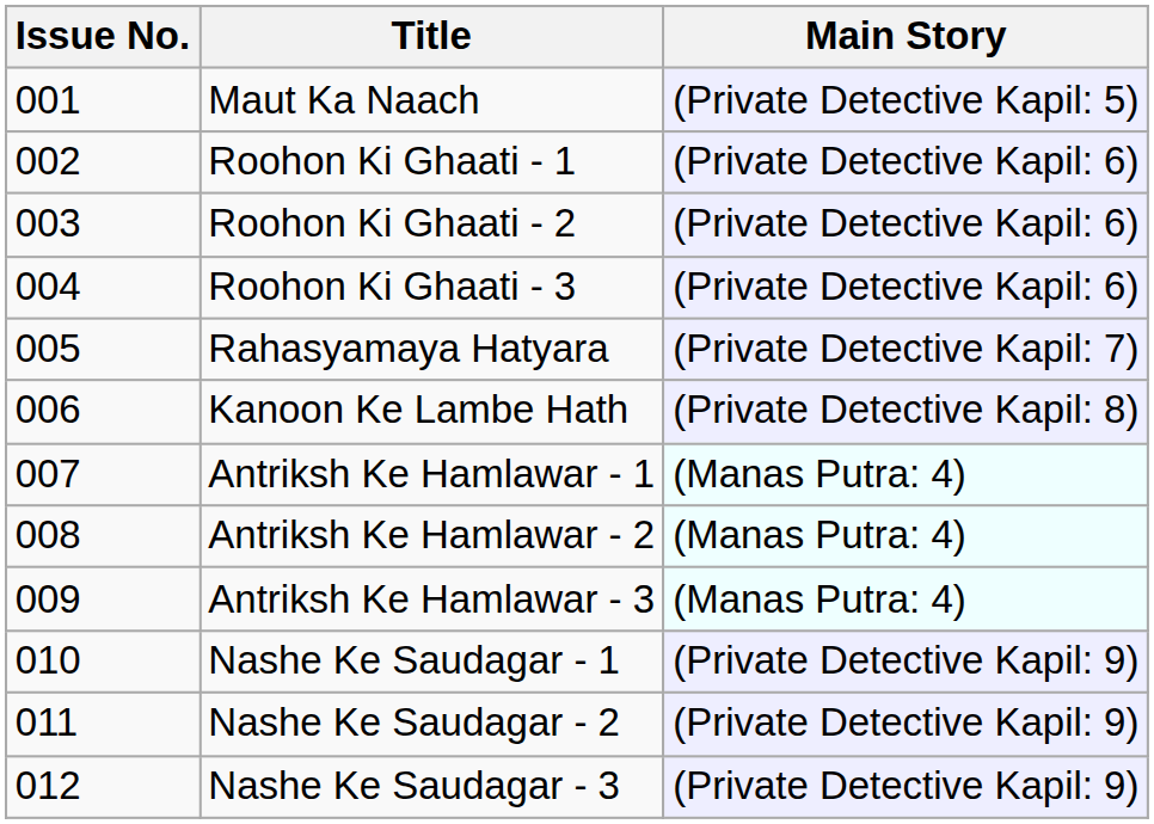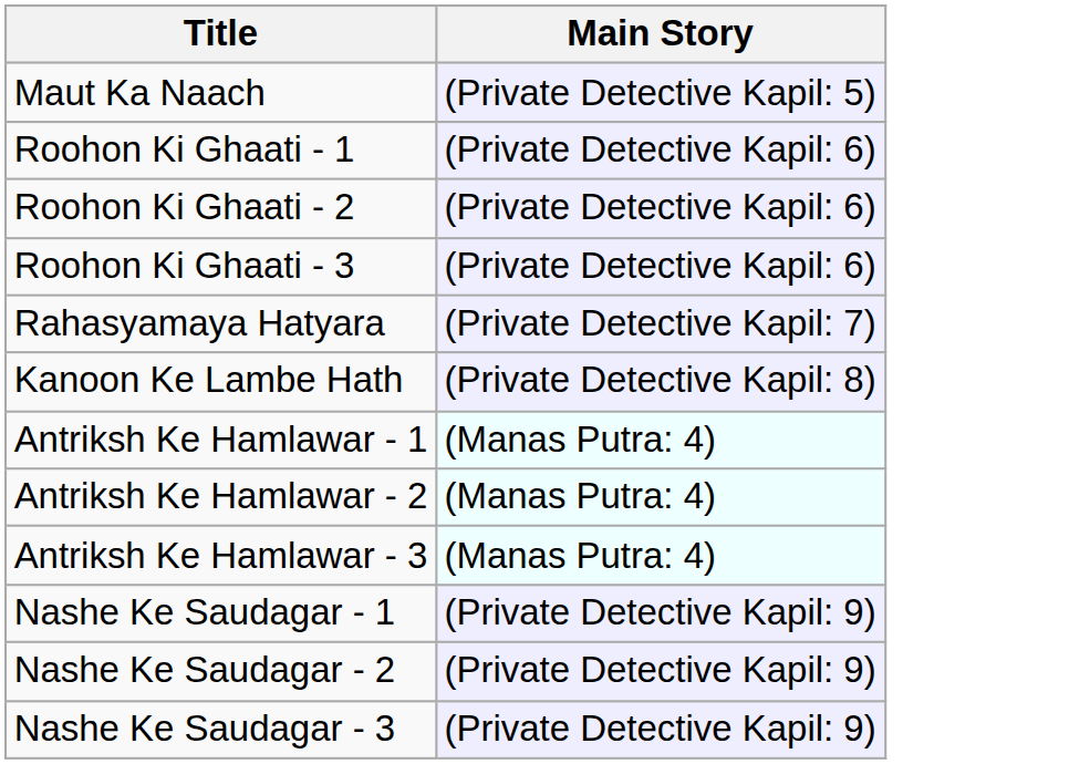- column: Issue No. | 001 | 002 | 003 | 004 | 005 | 006 | 007 | 008 | 009 | 010 | 011 | 012
